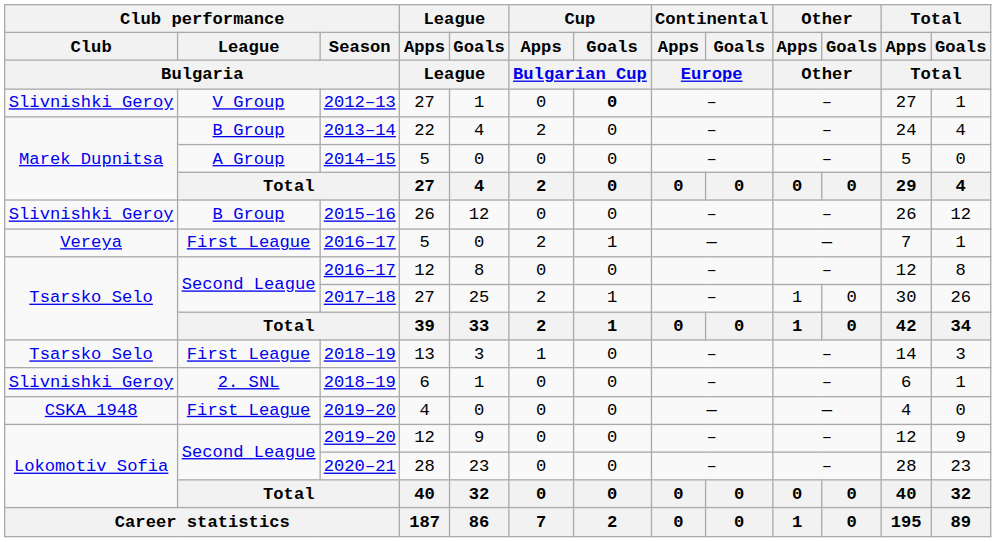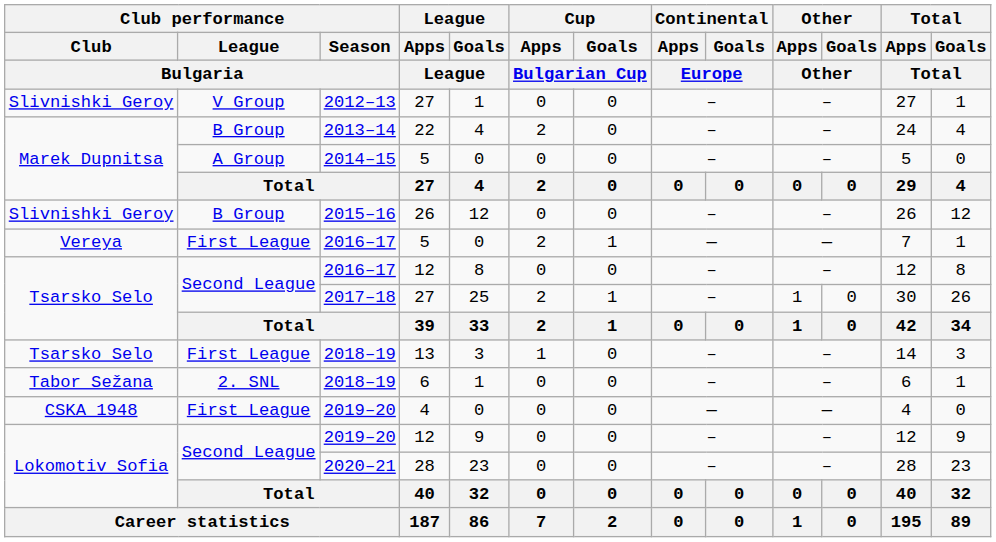2012–13 | Cup / Goals / Bulgarian Cup: bold -> normal
2018–19 / 6 | Club performance / Club / Bulgaria: Slivnishki Geroy -> Tabor Sežana
